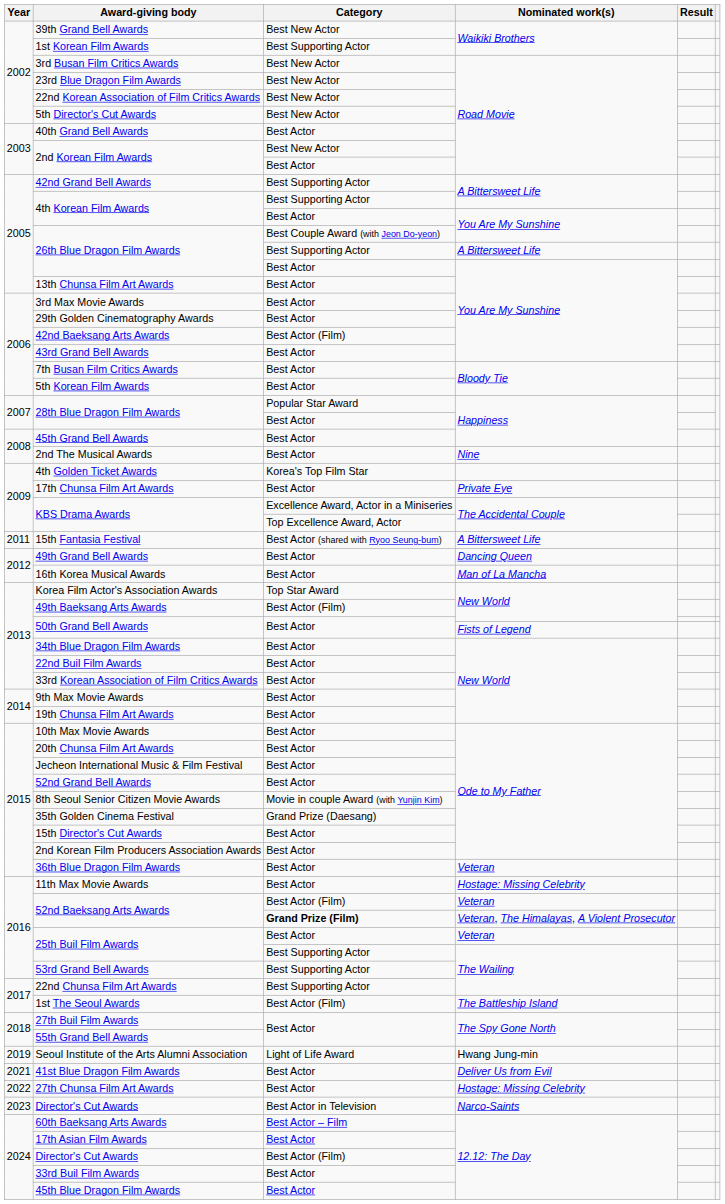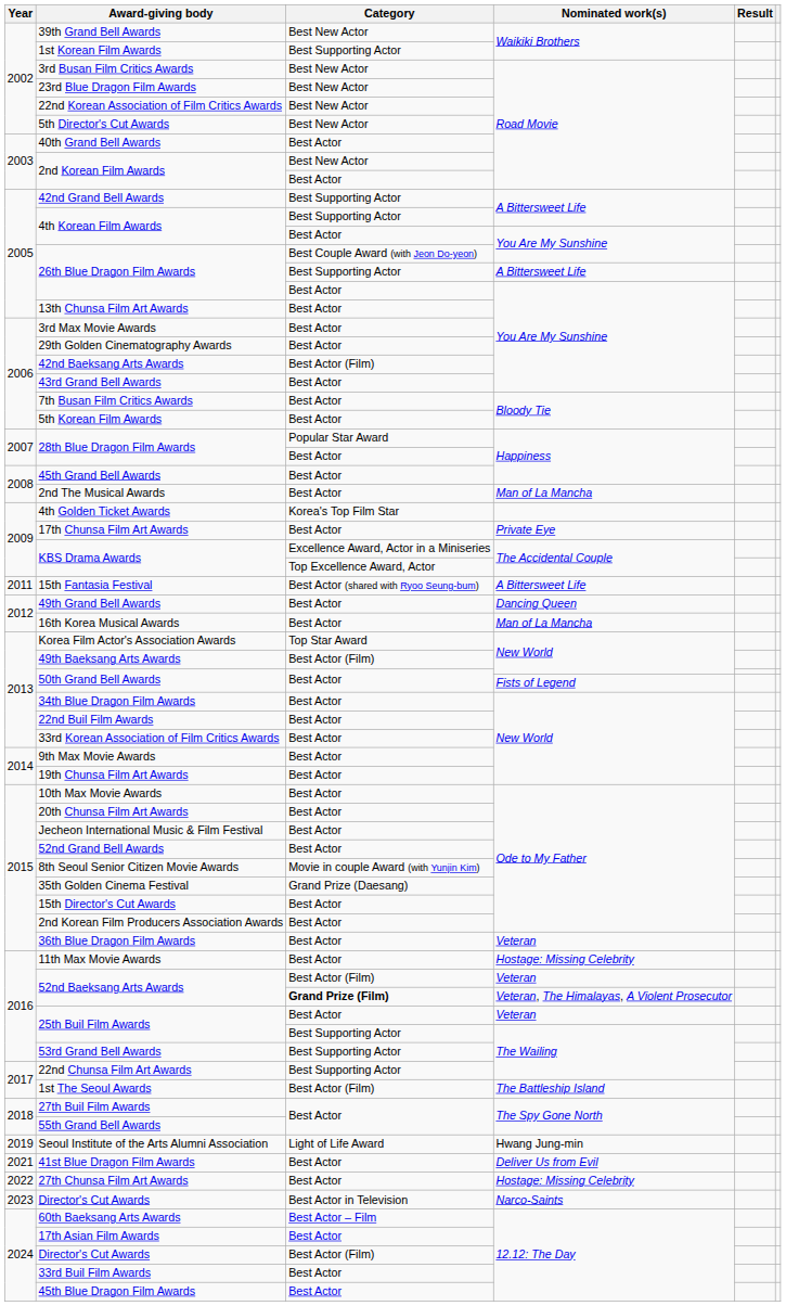2nd The Musical Awards | Nominated work(s): Nine -> Man of La Mancha
